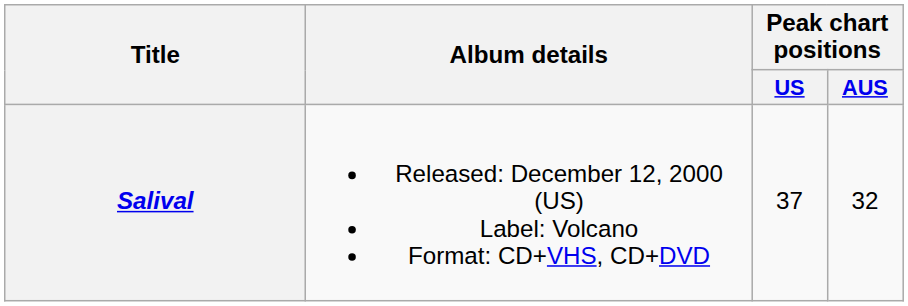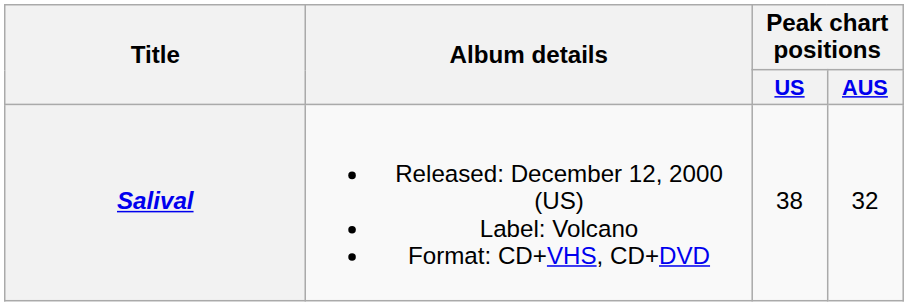Salival | Peak chart positions / US: 37 -> 38
